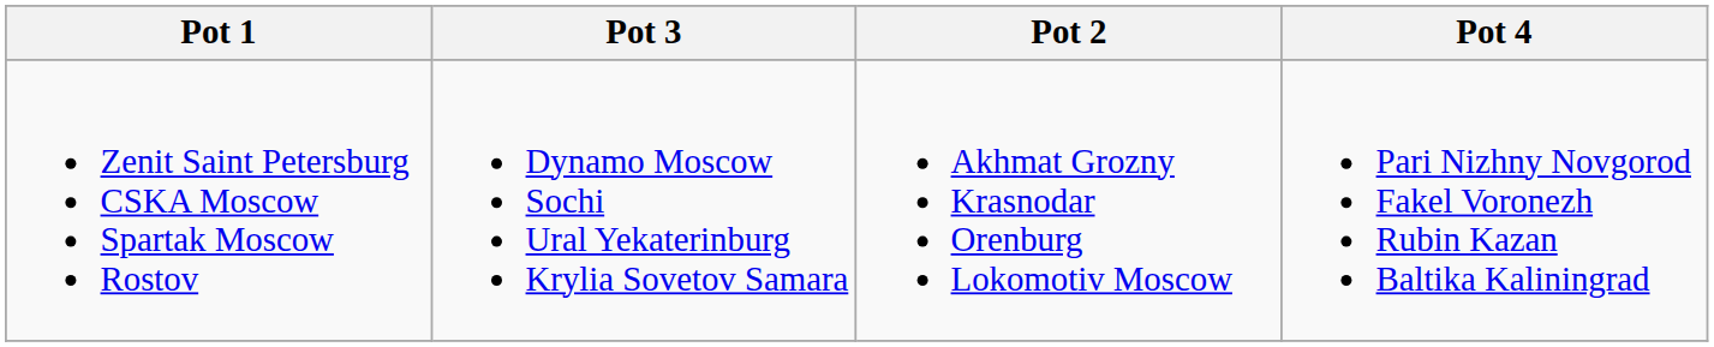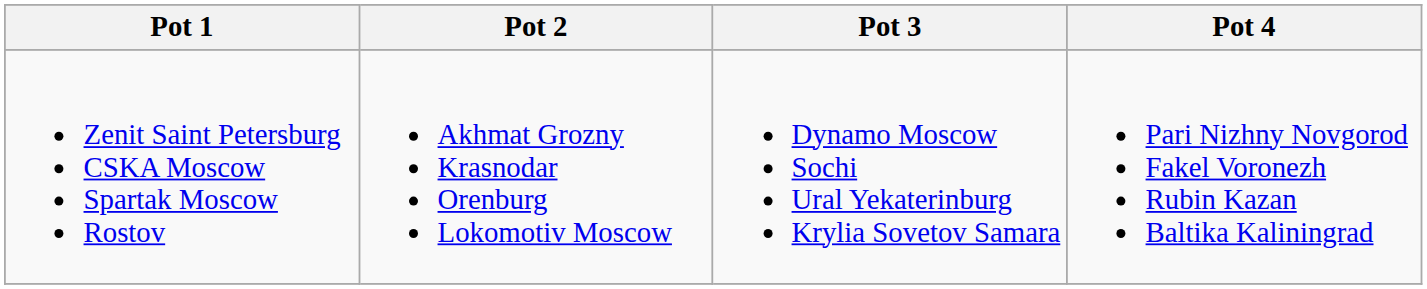columns swapped: Pot 2 <-> Pot 3
